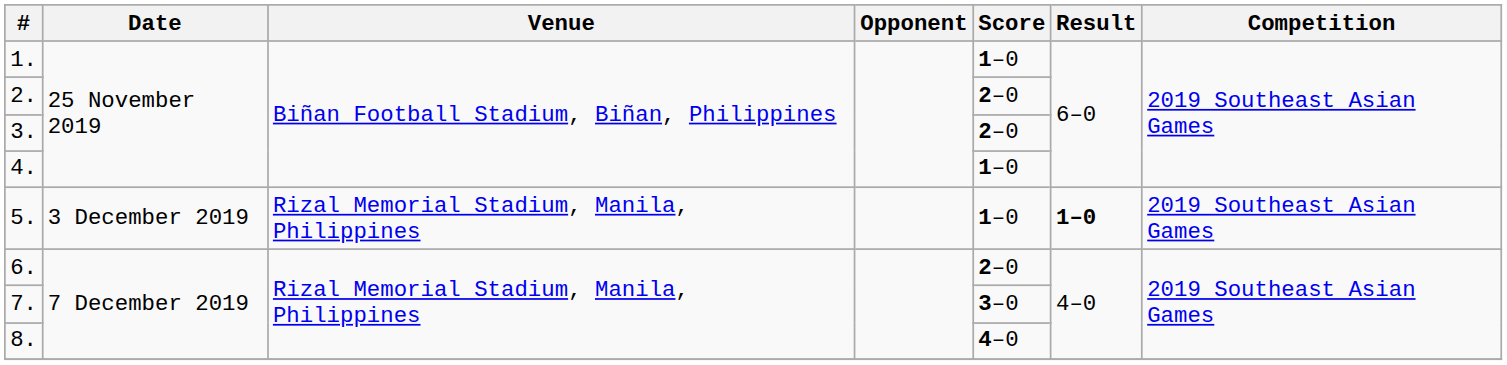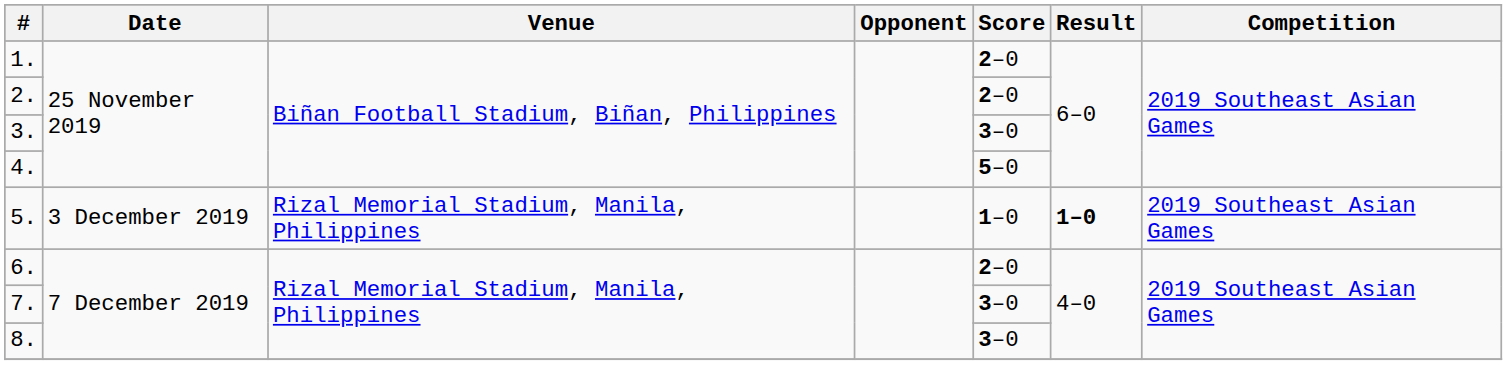1. | Score: 1–0 -> 2–0
3. | Score: 2–0 -> 3–0
4. | Score: 1–0 -> 5–0
8. | Score: 4–0 -> 3–0
